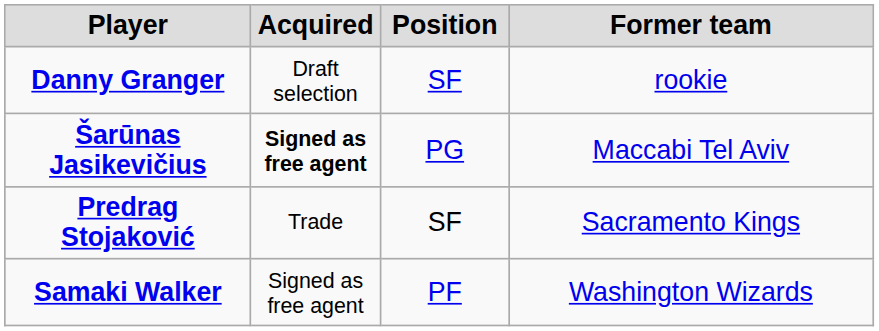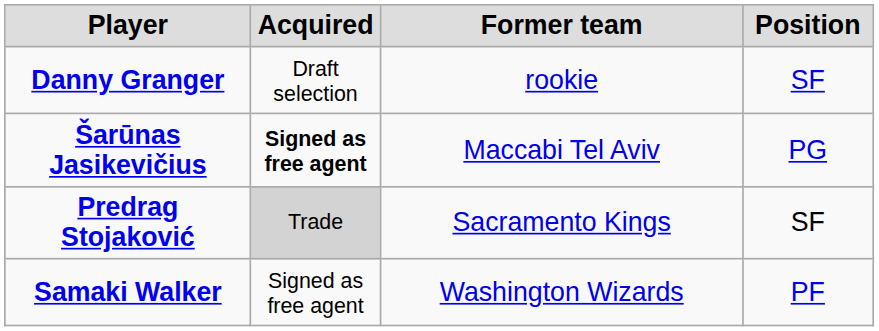columns swapped: Former team <-> Position
Predrag Stojaković | Acquired: no background -> lightgrey background
